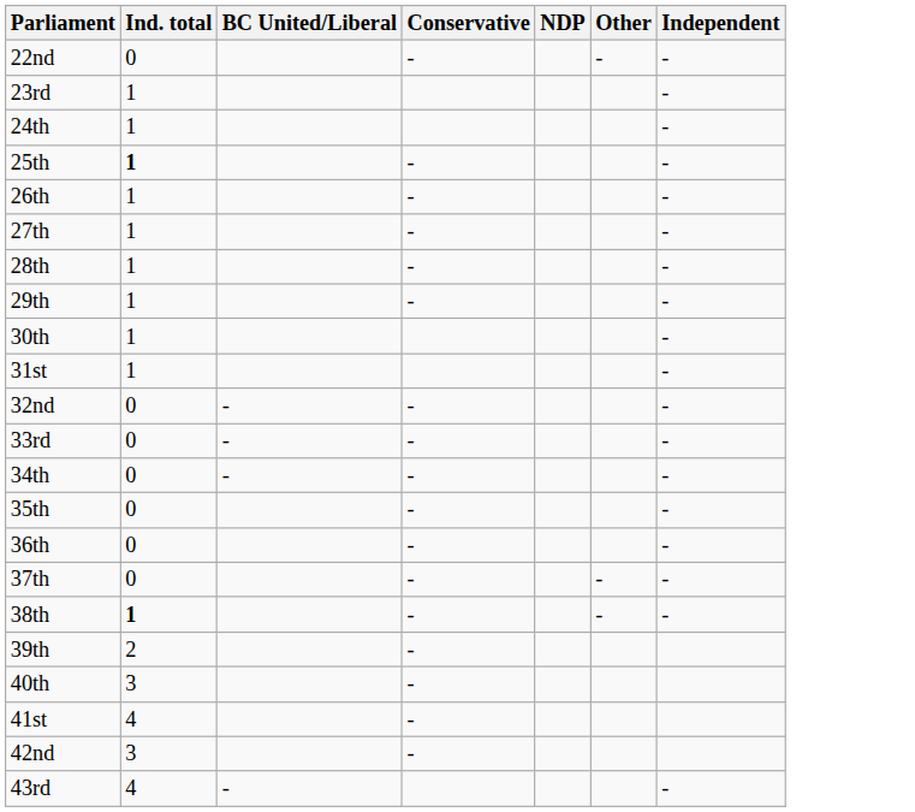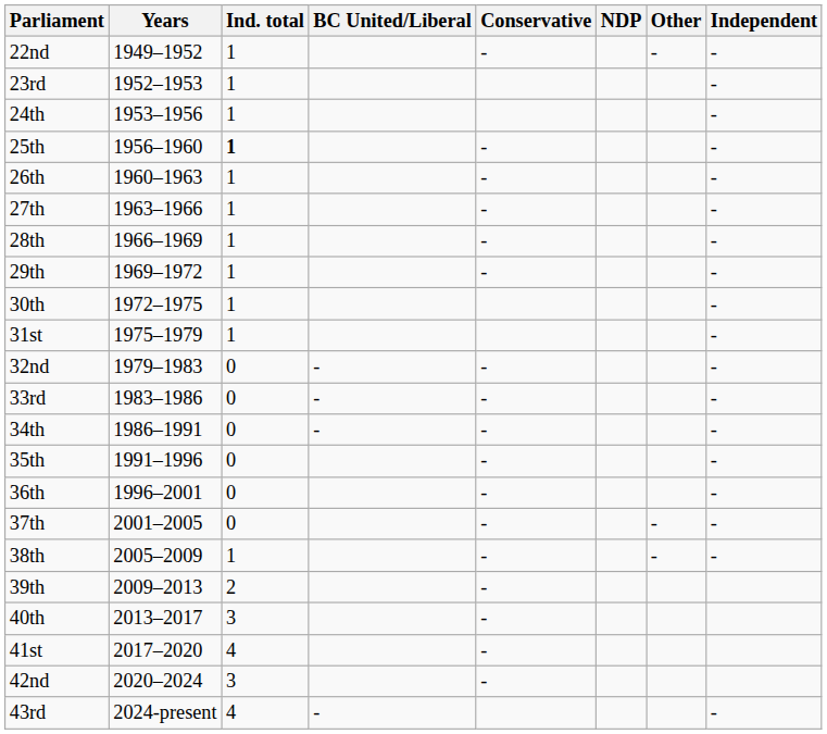+ column: Years | 1949–1952 | 1952–1953 | 1953–1956 | 1956–1960 | 1960–1963 | 1963–1966 | 1966–1969 | 1969–1972 | 1972–1975 | 1975–1979 | 1979–1983 | 1983–1986 | 1986–1991 | 1991–1996 | 1996–2001 | 2001–2005 | 2005–2009 | 2009–2013 | 2013–2017 | 2017–2020 | 2020–2024 | 2024-present
22nd | Ind. total: 0 -> 1
38th | Ind. total: bold -> normal
